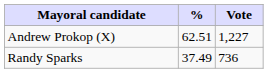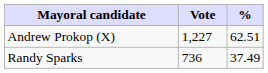columns swapped: Vote <-> %
